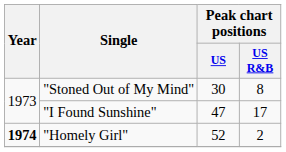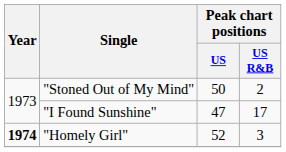"Stoned Out of My Mind" | Peak chart positions / US: 30 -> 50
"Stoned Out of My Mind" | Peak chart positions / US R&B: 8 -> 2
"Homely Girl" | Peak chart positions / US R&B: 2 -> 3
